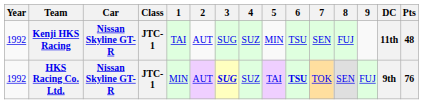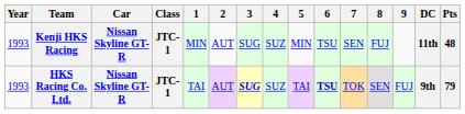Kenji HKS Racing | Year: 1992 -> 1993
Kenji HKS Racing | 1: TAI -> MIN
HKS Racing Co. Ltd. | Year: 1992 -> 1993
HKS Racing Co. Ltd. | 1: MIN -> TAI
HKS Racing Co. Ltd. | Pts: 76 -> 79
